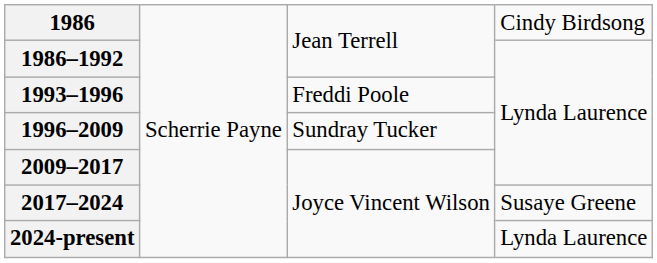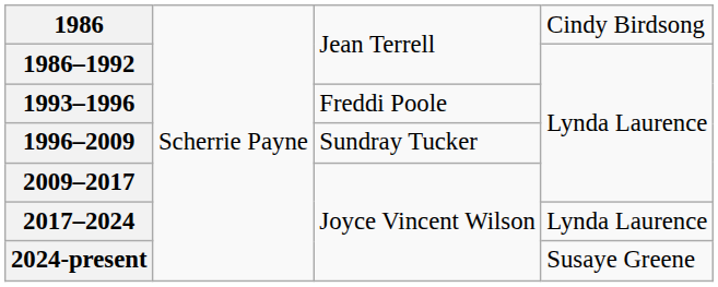2017–2024 | column 4: Susaye Greene -> Lynda Laurence
2024-present | column 4: Lynda Laurence -> Susaye Greene
